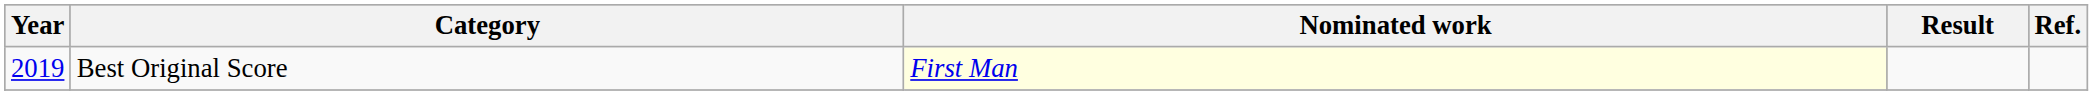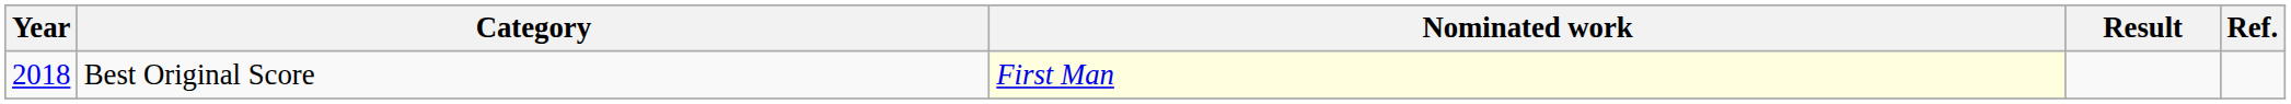Best Original Score | Year: 2019 -> 2018
